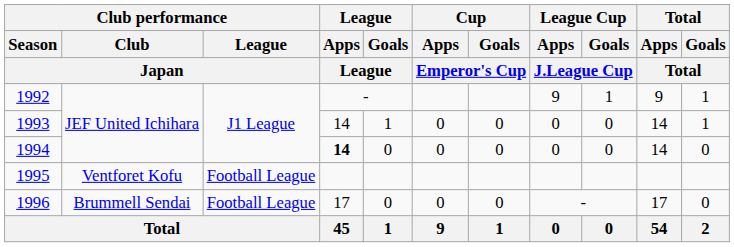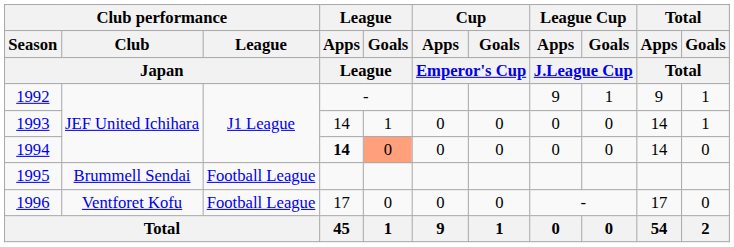1994 | League / Goals / League: no background -> lightsalmon background
1995 | Club performance / Club / Japan: Ventforet Kofu -> Brummell Sendai
1996 | Club performance / Club / Japan: Brummell Sendai -> Ventforet Kofu
